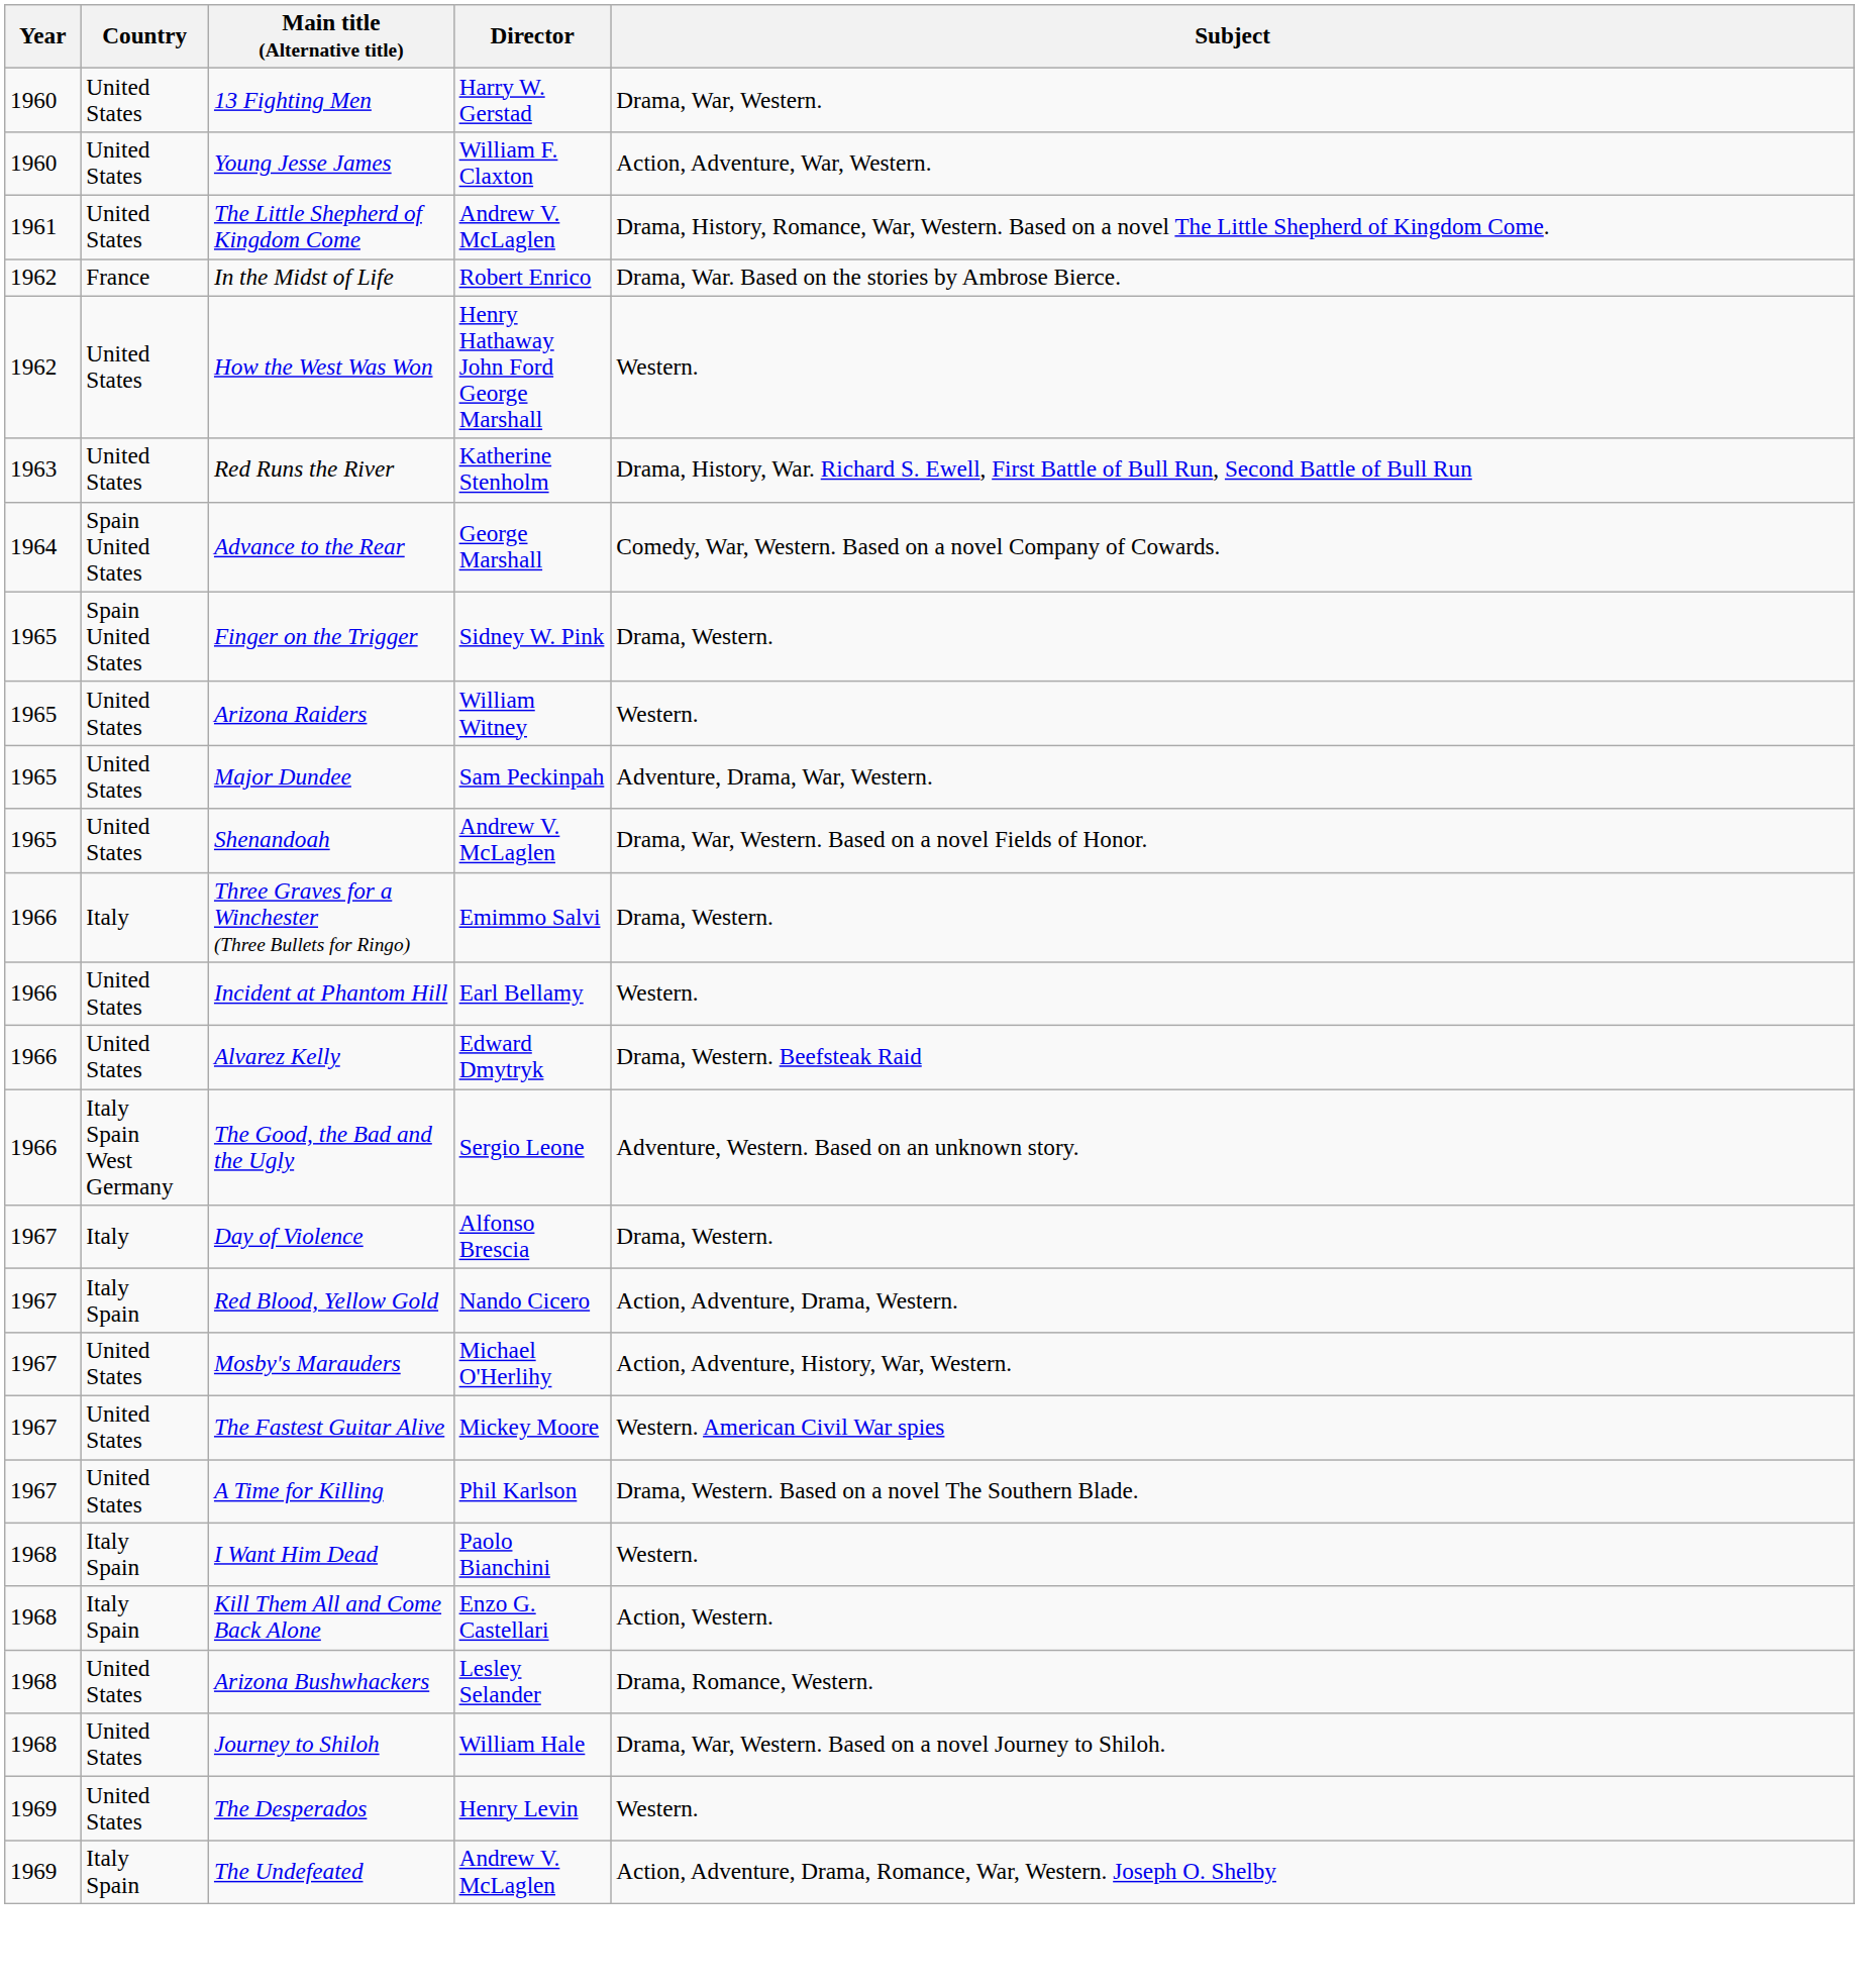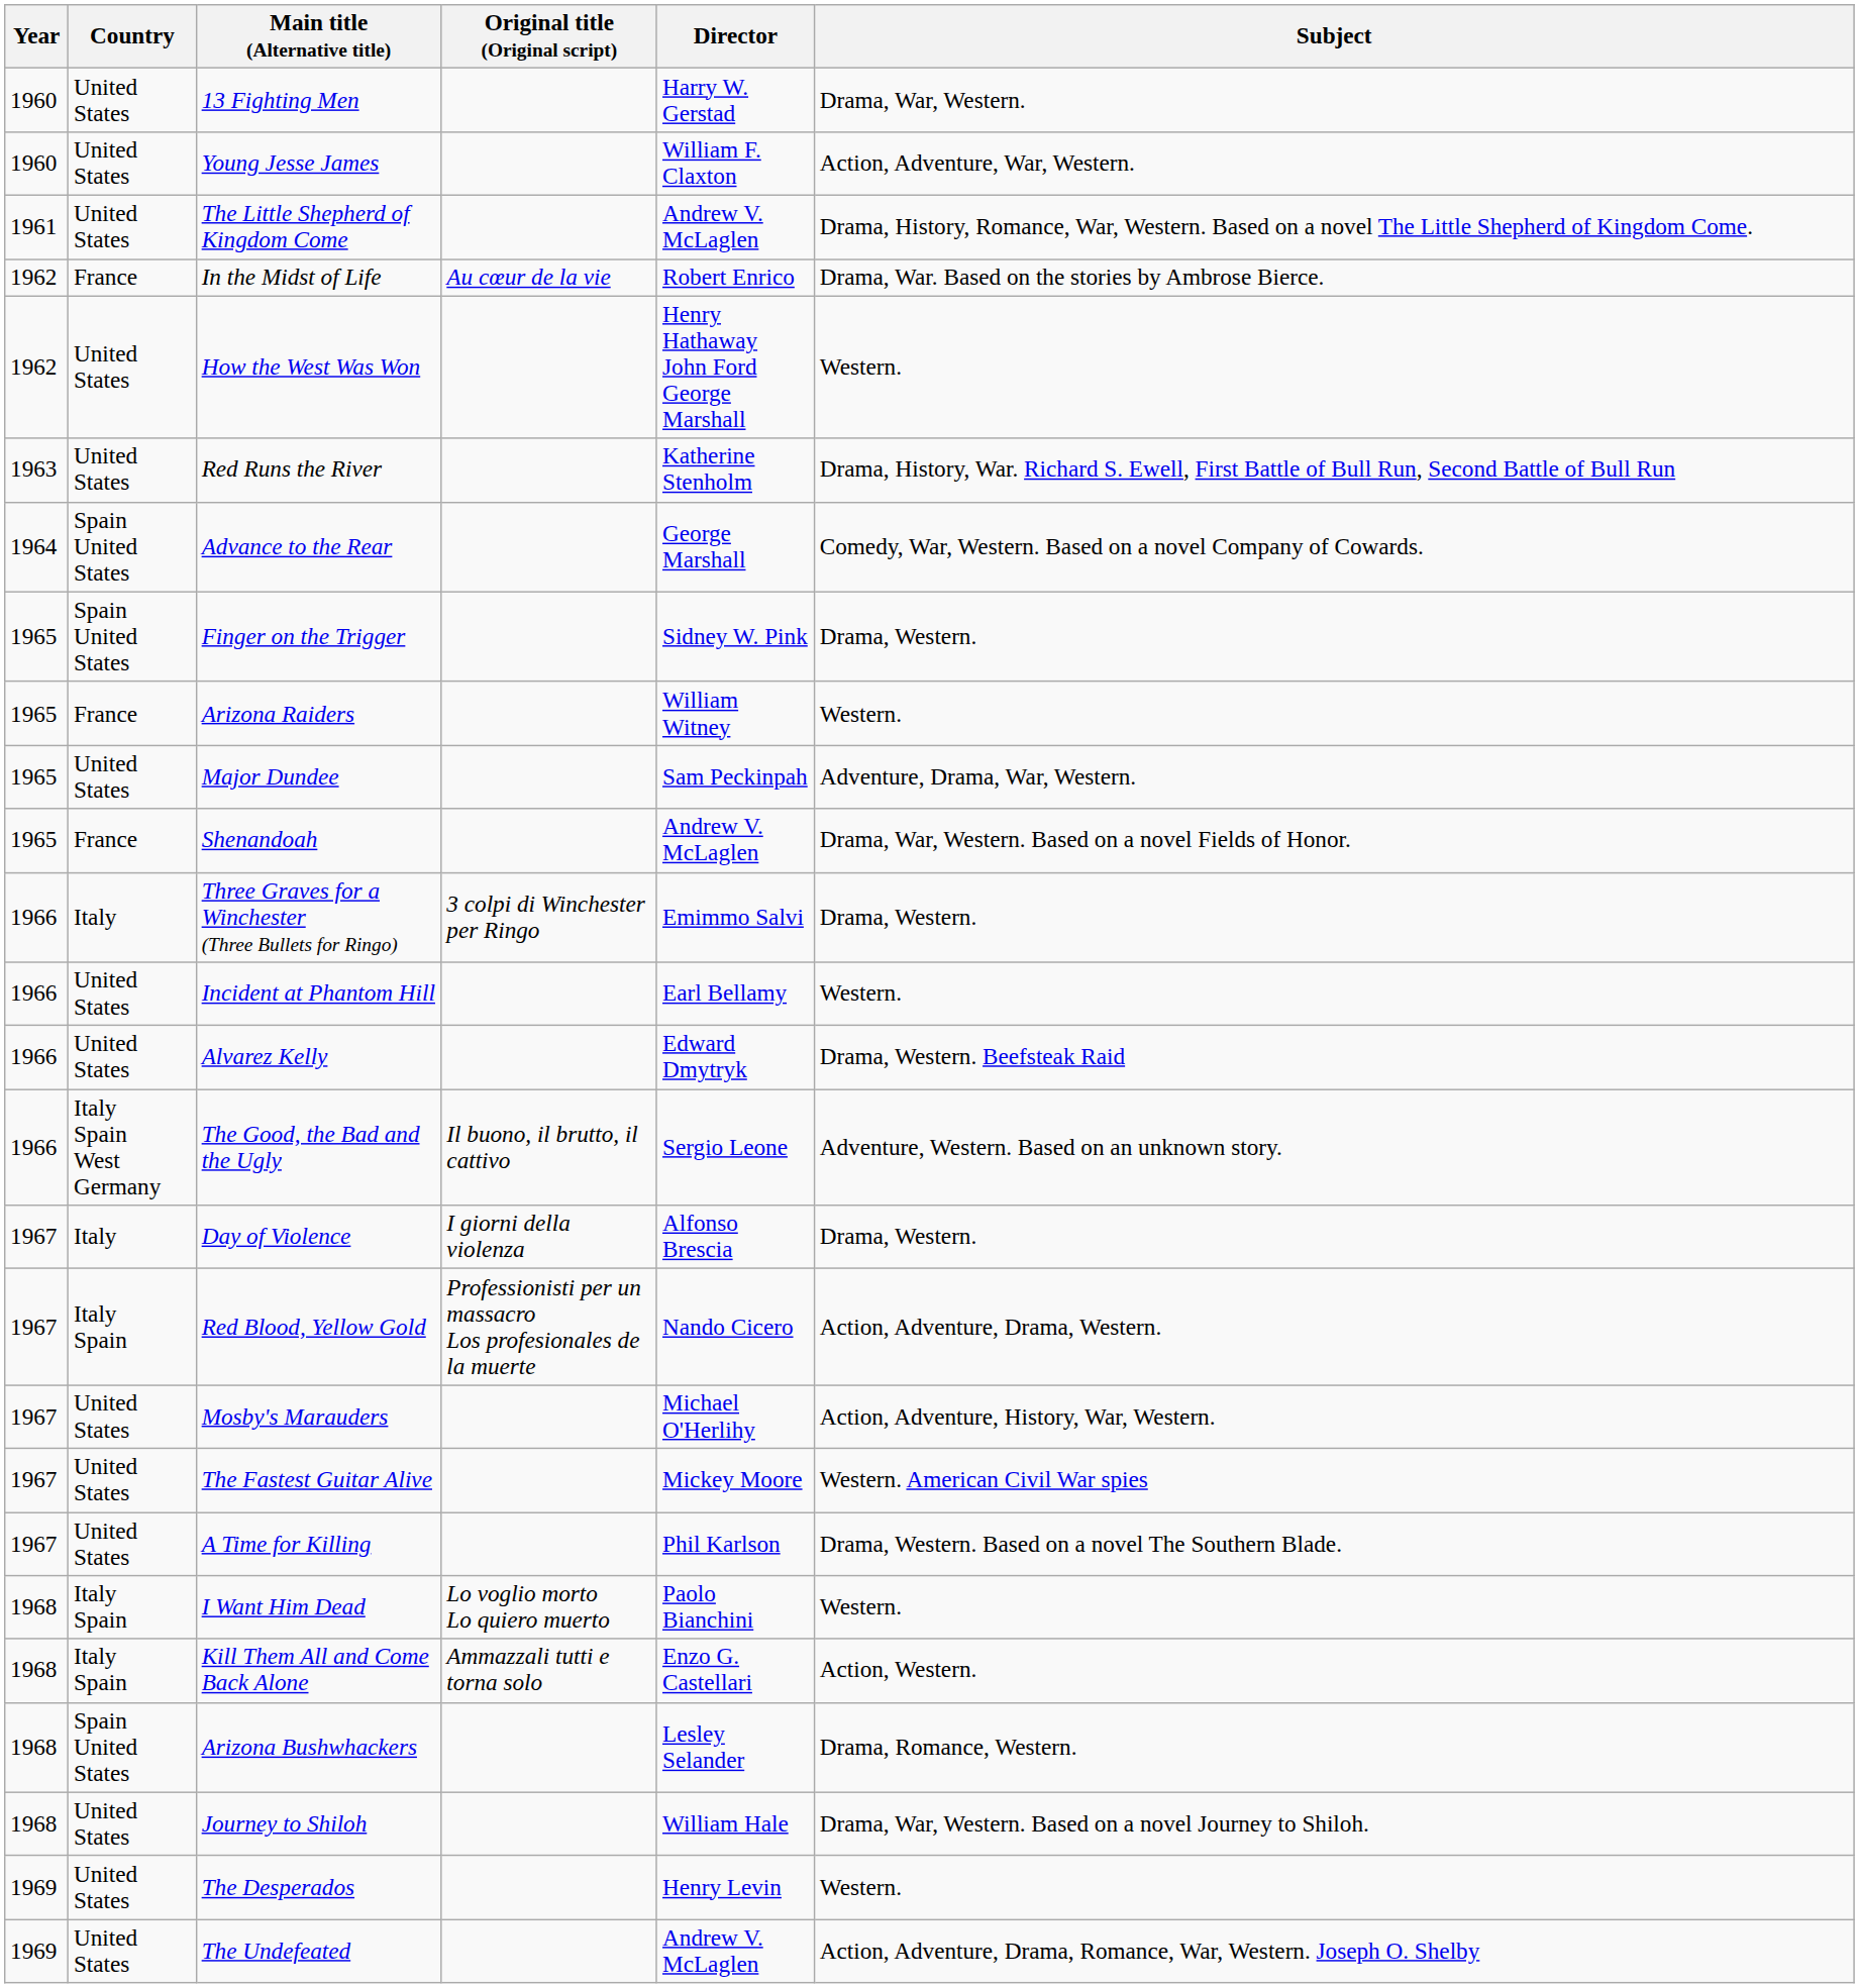+ column: Original title (Original script) | Au cœur de la vie | 3 colpi di Winchester per Ringo | Il buono, il brutto, il cattivo | I giorni della violenza | Professionisti per un massacro Los profesionales de la muerte | Lo voglio morto Lo quiero muerto | Ammazzali tutti e torna solo
Arizona Raiders | Country: United States -> France
Shenandoah | Country: United States -> France
Arizona Bushwhackers | Country: United States -> Spain United States
The Undefeated | Country: Italy Spain -> United States
